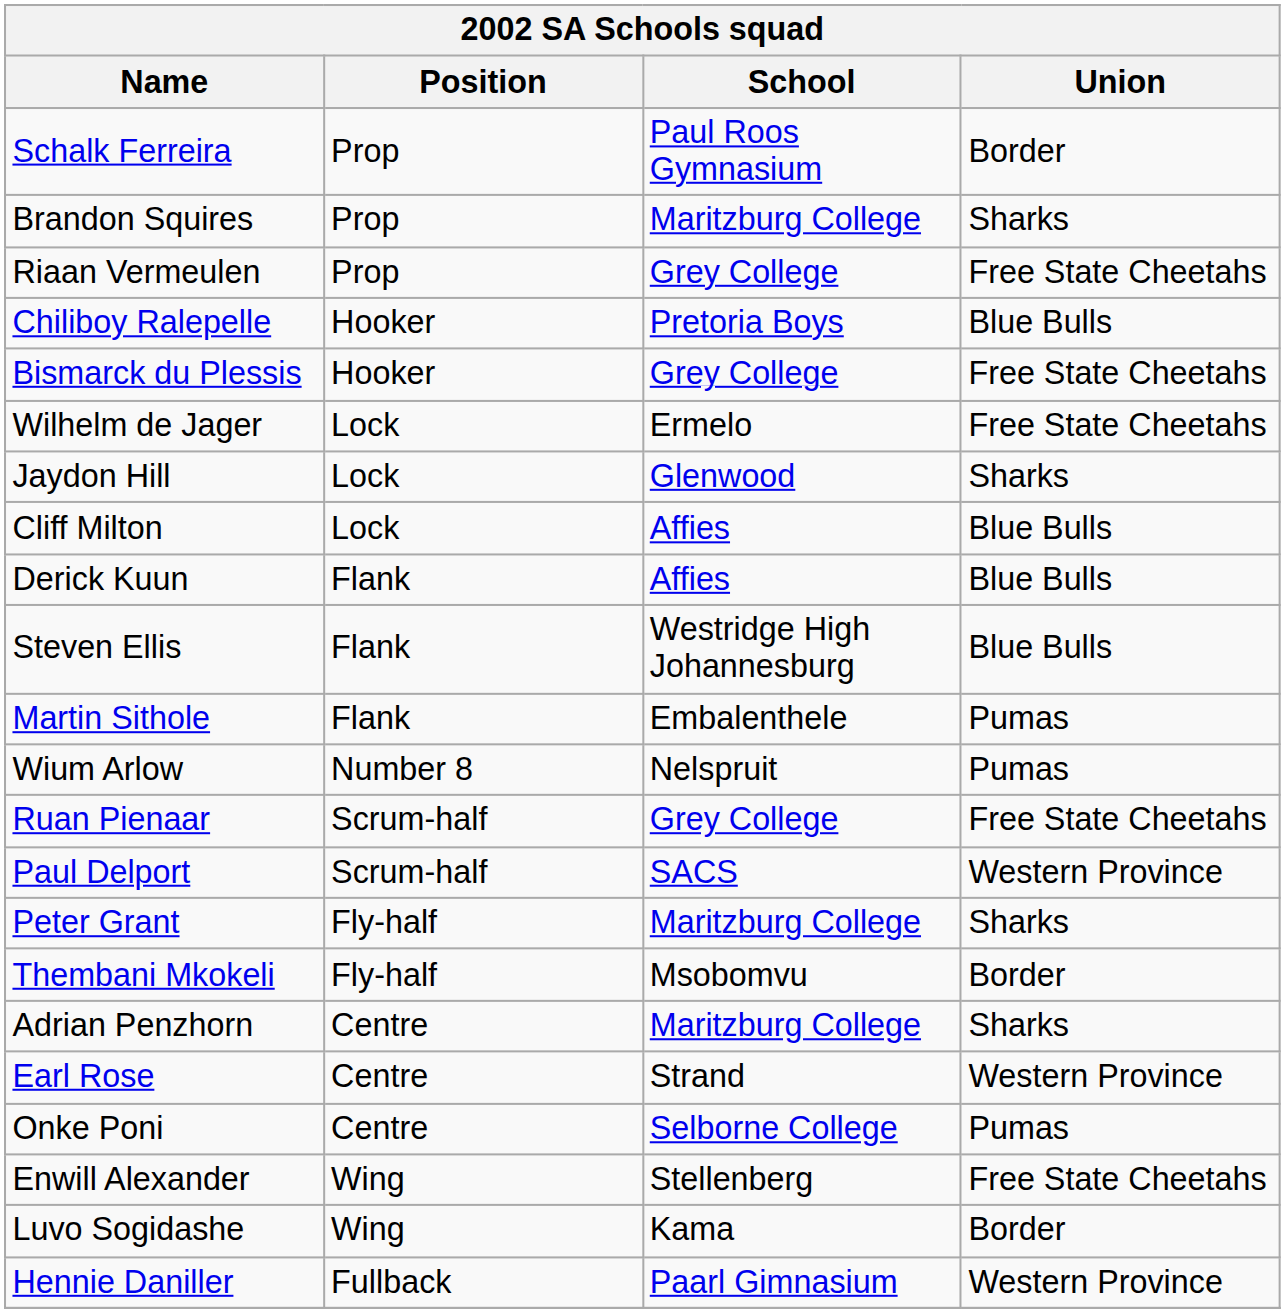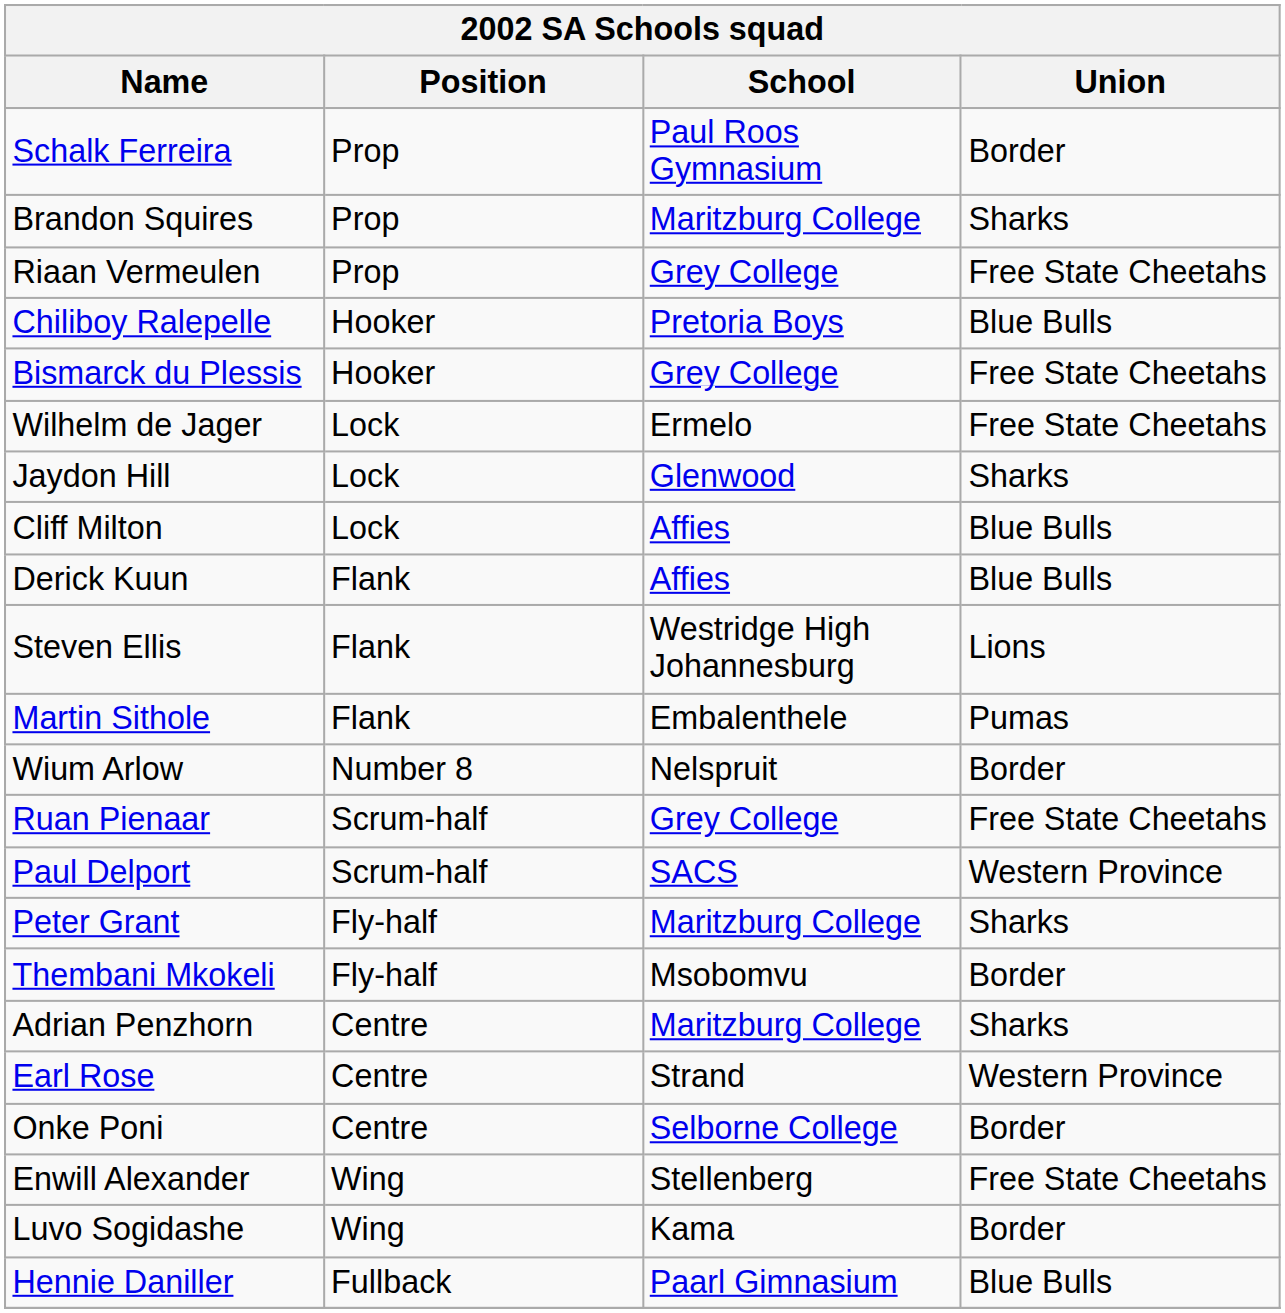Steven Ellis | Union: Blue Bulls -> Lions
Wium Arlow | Union: Pumas -> Border
Onke Poni | Union: Pumas -> Border
Hennie Daniller | Union: Western Province -> Blue Bulls
